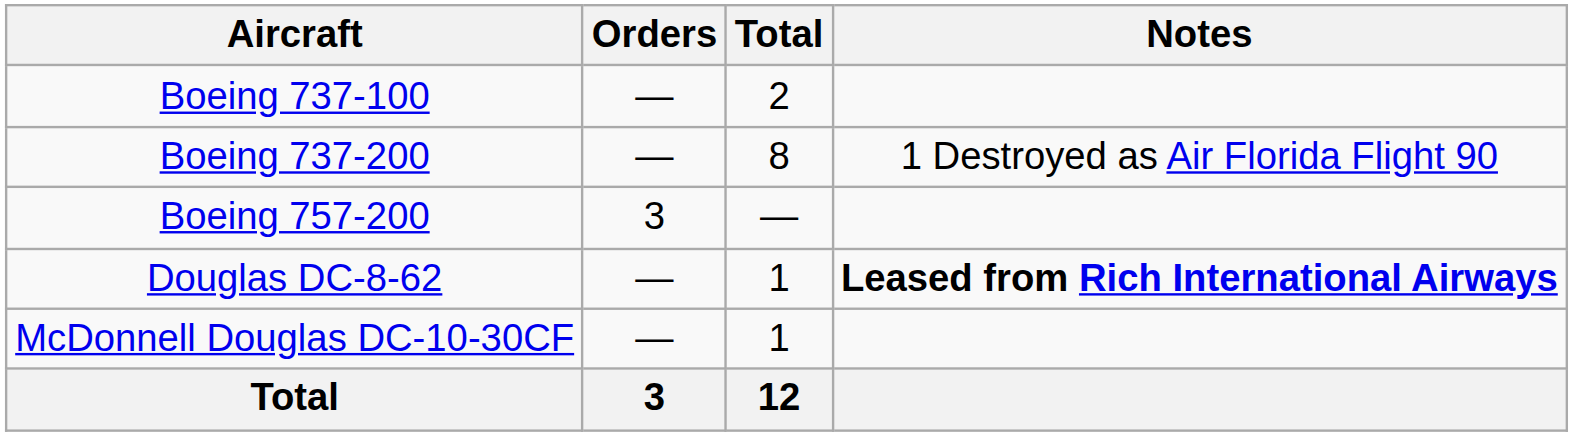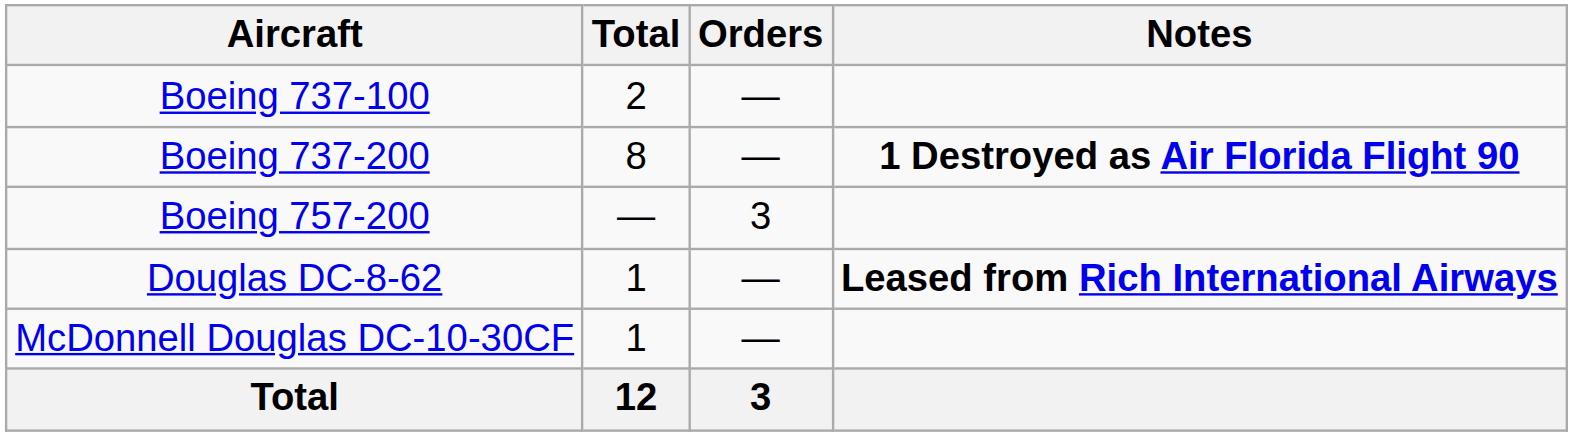columns swapped: Total <-> Orders
Boeing 737-200 | Notes: normal -> bold
